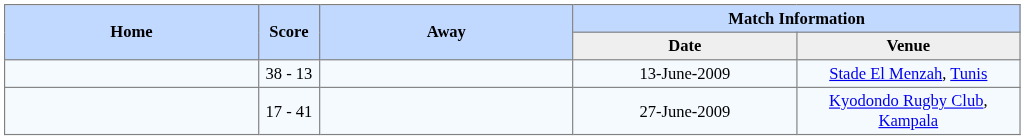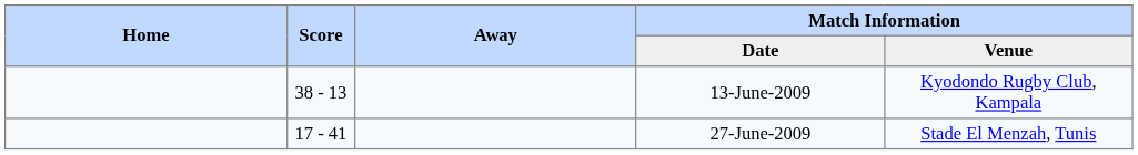13-June-2009 | Match Information / Venue: Stade El Menzah, Tunis -> Kyodondo Rugby Club, Kampala
27-June-2009 | Match Information / Venue: Kyodondo Rugby Club, Kampala -> Stade El Menzah, Tunis
